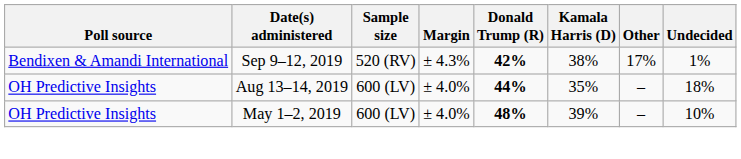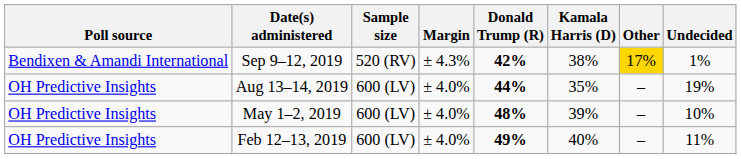Sep 9–12, 2019 | Other: no background -> gold background
Aug 13–14, 2019 | Undecided: 18% -> 19%
+ row: OH Predictive Insights | Feb 12–13, 2019 | 600 (LV) | ± 4.0% | 49% | 40% | – | 11%
